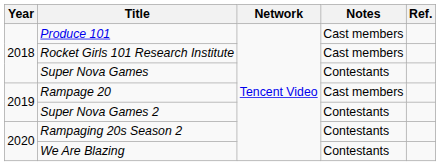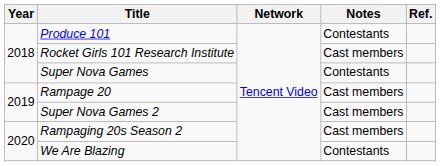Produce 101 | Notes: Cast members -> Contestants
Super Nova Games 2 | Notes: Contestants -> Cast members
Rampaging 20s Season 2 | Notes: Contestants -> Cast members
